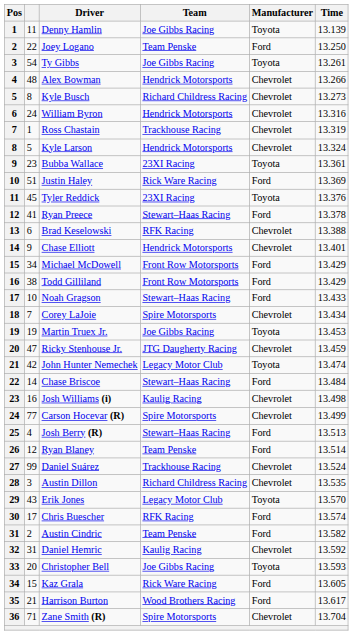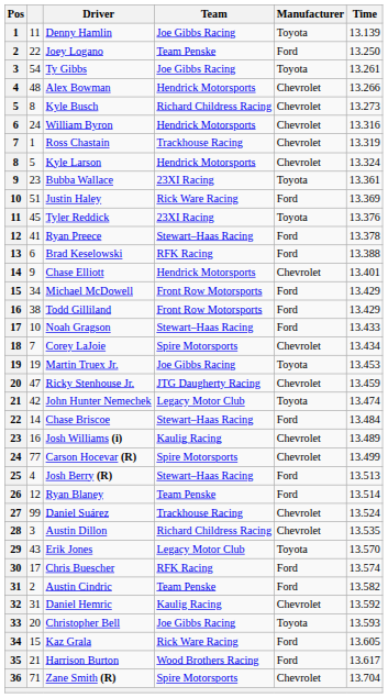Brad Keselowski | Manufacturer: Chevrolet -> Ford
Josh Williams (i) | Time: 13.498 -> 13.489
